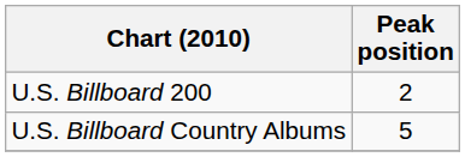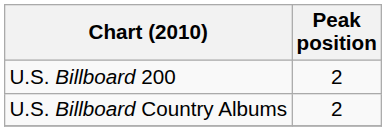U.S. Billboard Country Albums | Peak position: 5 -> 2
